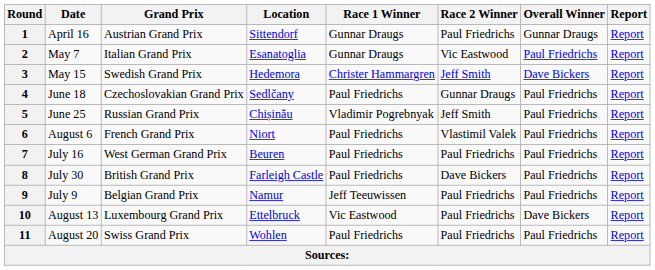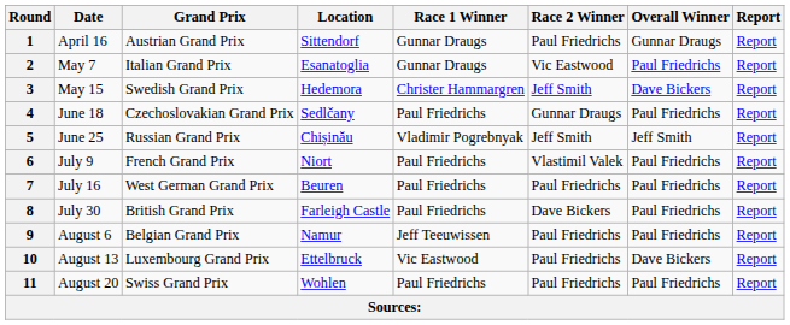5 | Overall Winner: Paul Friedrichs -> Jeff Smith
6 | Date: August 6 -> July 9
9 | Date: July 9 -> August 6
